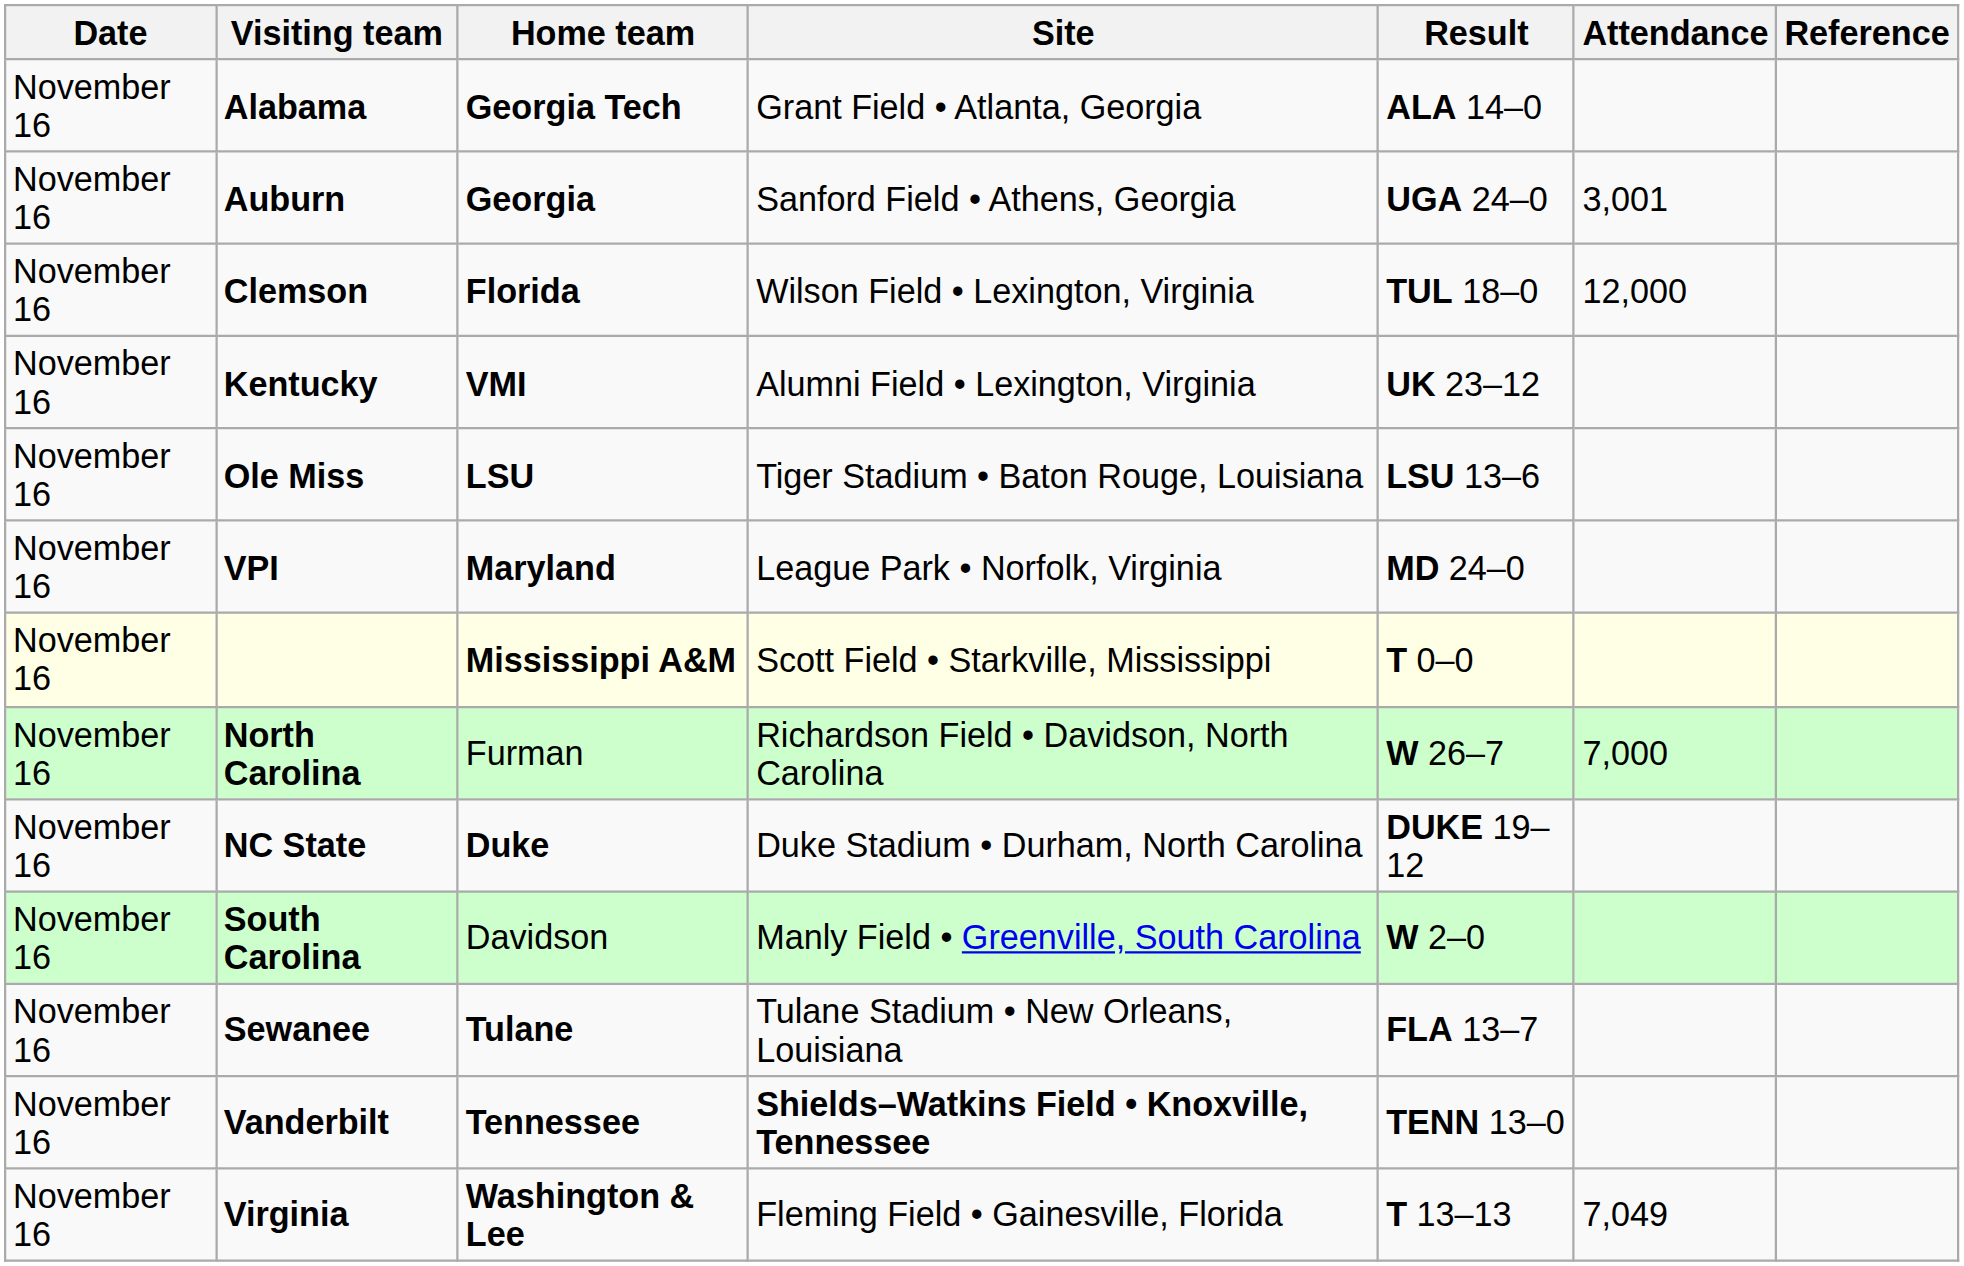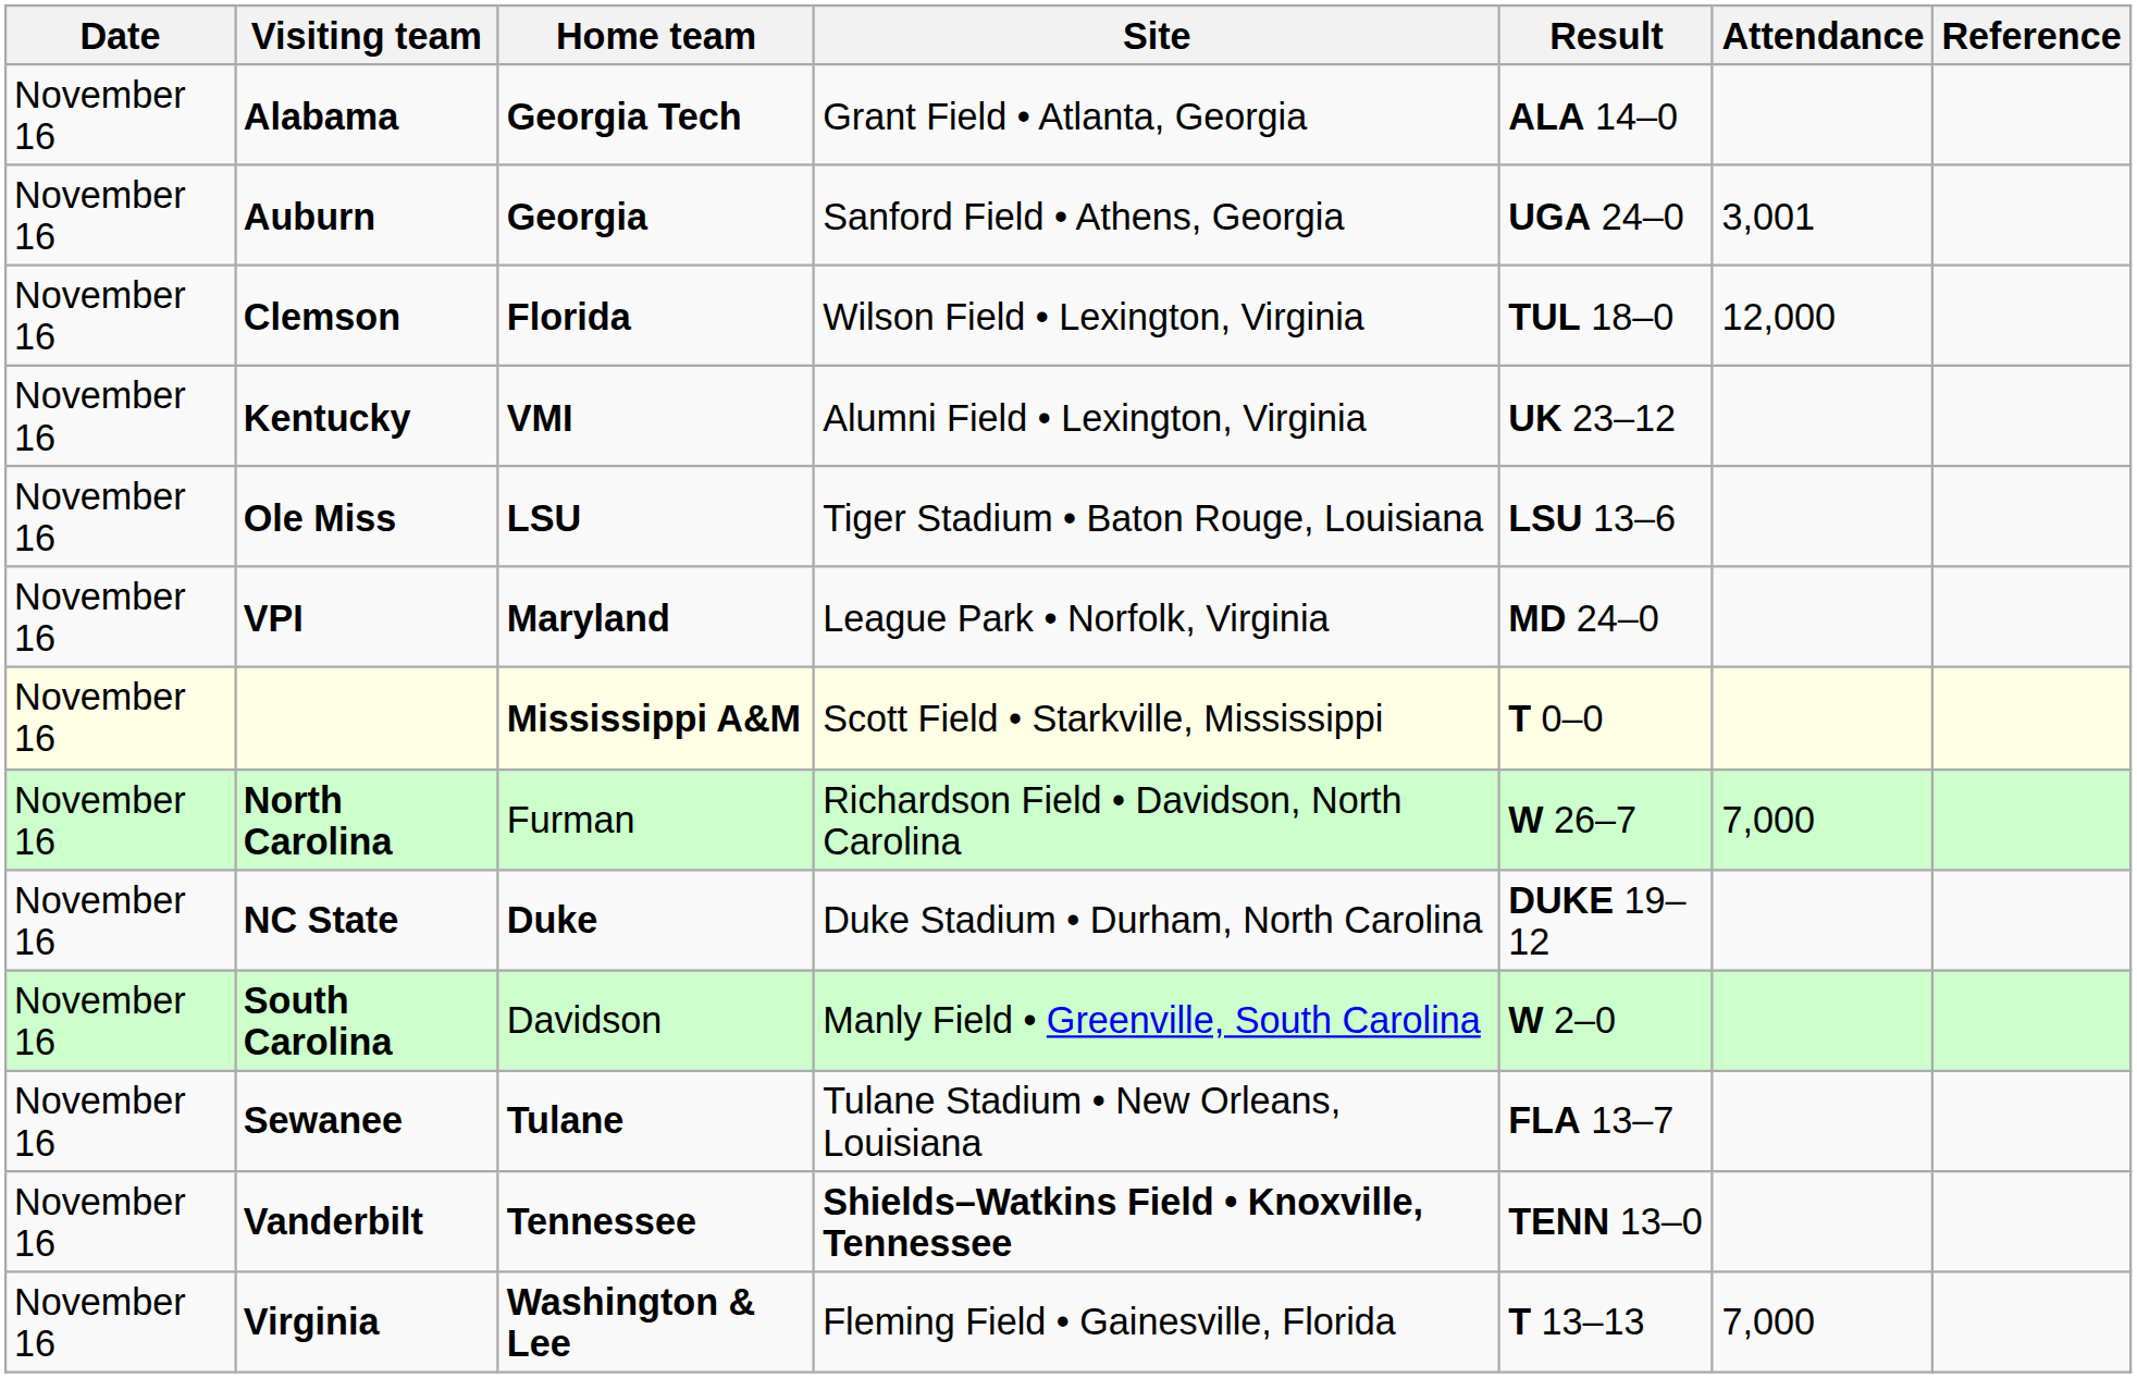Virginia | Attendance: 7,049 -> 7,000
